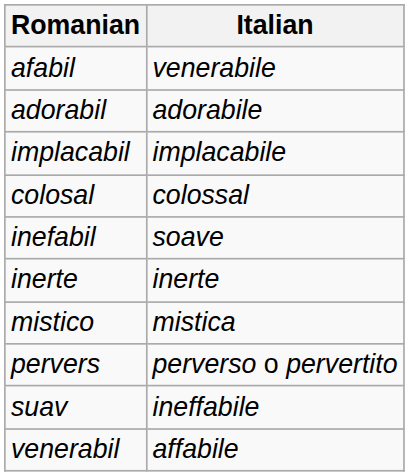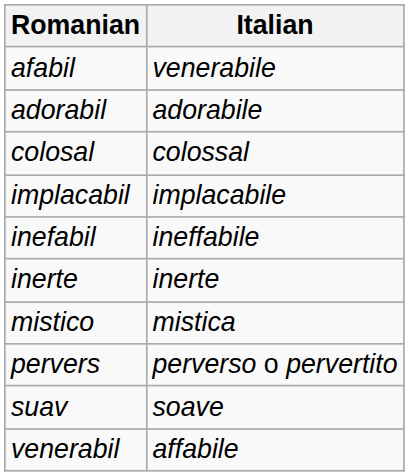rows swapped: colosal <-> implacabil
inefabil | Italian: soave -> ineffabile
suav | Italian: ineffabile -> soave
